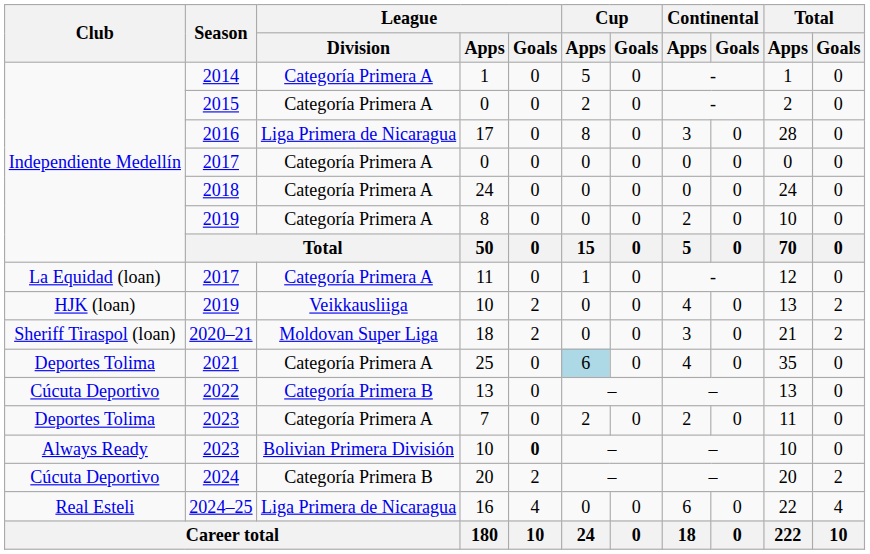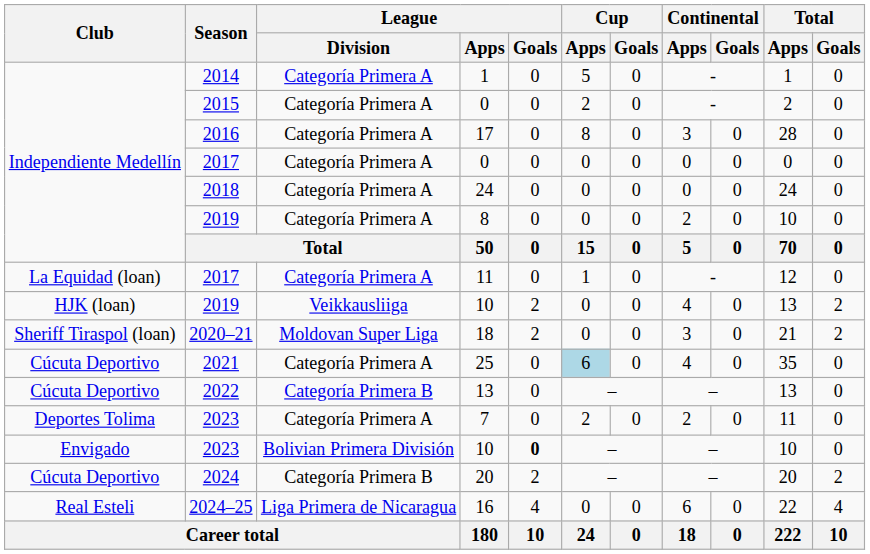17 | League / Division: Liga Primera de Nicaragua -> Categoría Primera A
25 | Club: Deportes Tolima -> Cúcuta Deportivo
2023 / 10 | Club: Always Ready -> Envigado
